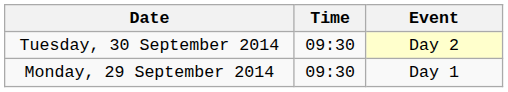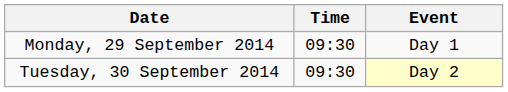rows swapped: Monday, 29 September 2014 <-> Tuesday, 30 September 2014
